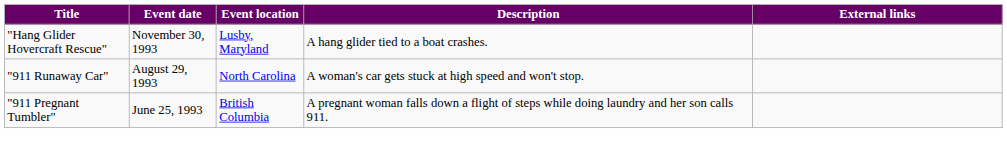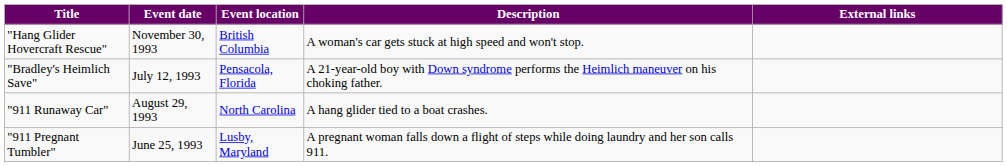"Hang Glider Hovercraft Rescue" | Event location: Lusby, Maryland -> British Columbia
"Hang Glider Hovercraft Rescue" | Description: A hang glider tied to a boat crashes. -> A woman's car gets stuck at high speed and won't stop.
+ row: "Bradley's Heimlich Save" | July 12, 1993 | Pensacola, Florida | A 21-year-old boy with Down syndrome performs the Heimlich maneuver on his choking father.
"911 Runaway Car" | Description: A woman's car gets stuck at high speed and won't stop. -> A hang glider tied to a boat crashes.
"911 Pregnant Tumbler" | Event location: British Columbia -> Lusby, Maryland
